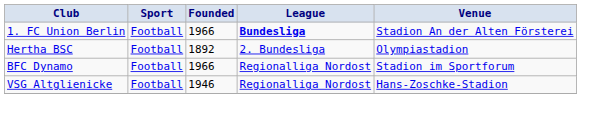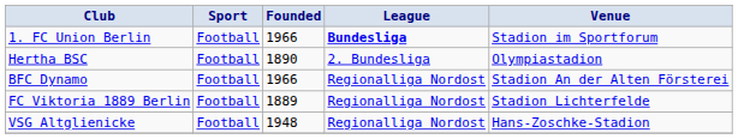1. FC Union Berlin | Venue: Stadion An der Alten Försterei -> Stadion im Sportforum
Hertha BSC | Founded: 1892 -> 1890
BFC Dynamo | Venue: Stadion im Sportforum -> Stadion An der Alten Försterei
+ row: FC Viktoria 1889 Berlin | Football | 1889 | Regionalliga Nordost | Stadion Lichterfelde
VSG Altglienicke | Founded: 1946 -> 1948
